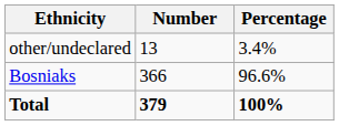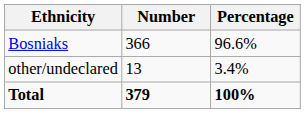rows swapped: Bosniaks <-> other/undeclared
